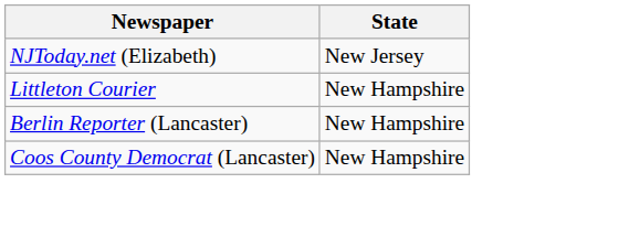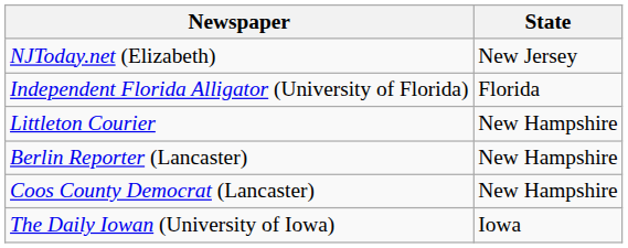+ row: Independent Florida Alligator (University of Florida) | Florida
+ row: The Daily Iowan (University of Iowa) | Iowa
